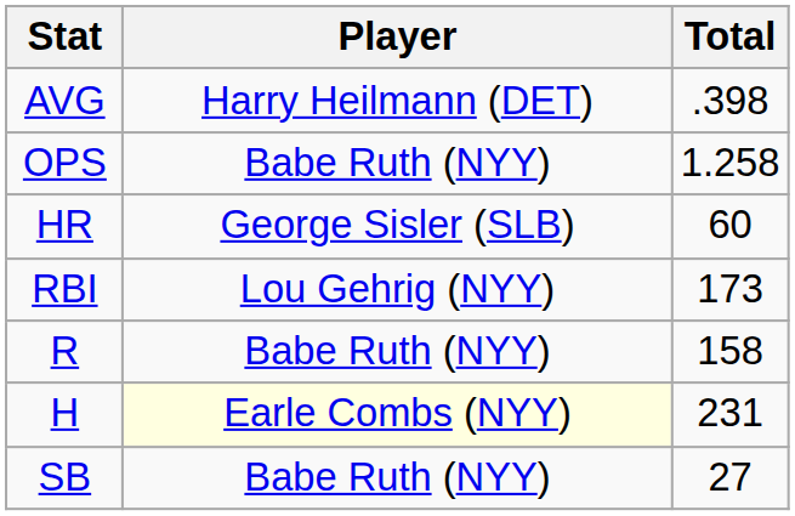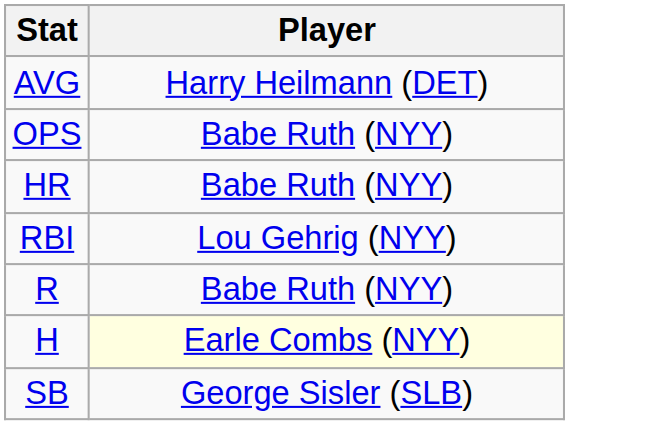- column: Total | .398 | 1.258 | 60 | 173 | 158 | 231 | 27
HR | Player: George Sisler (SLB) -> Babe Ruth (NYY)
SB | Player: Babe Ruth (NYY) -> George Sisler (SLB)
